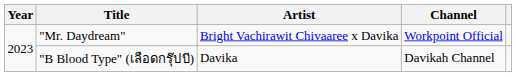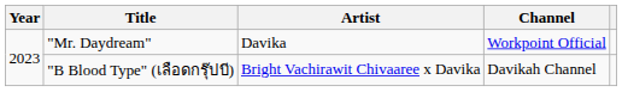"Mr. Daydream" | Artist: Bright Vachirawit Chivaaree x Davika -> Davika
"B Blood Type" (เลือดกรุ๊ปบี) | Artist: Davika -> Bright Vachirawit Chivaaree x Davika
